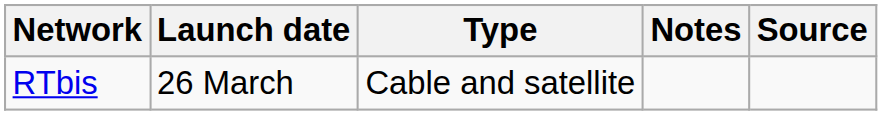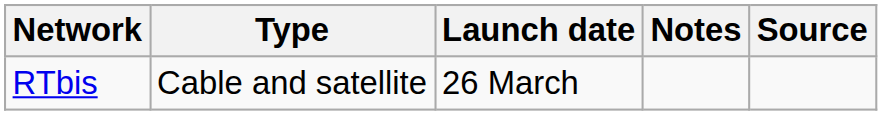columns swapped: Type <-> Launch date
